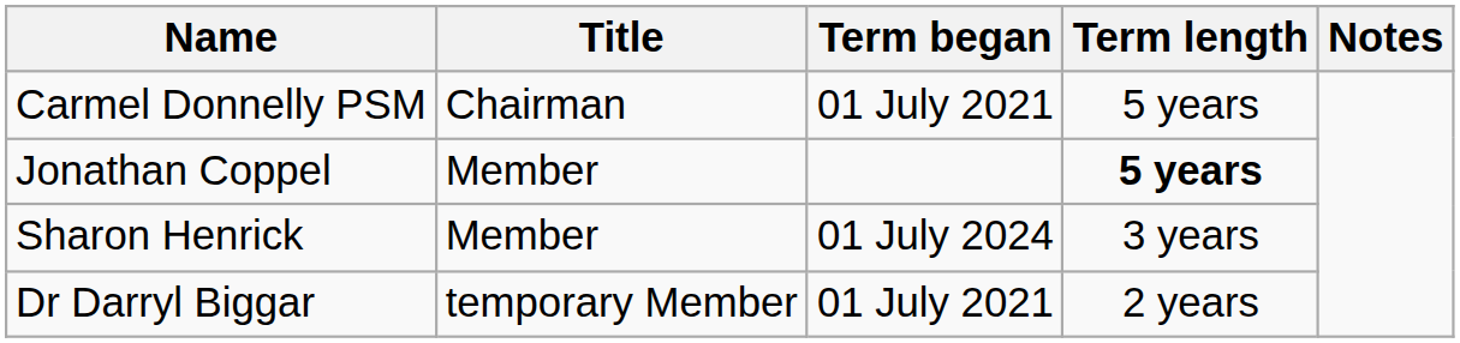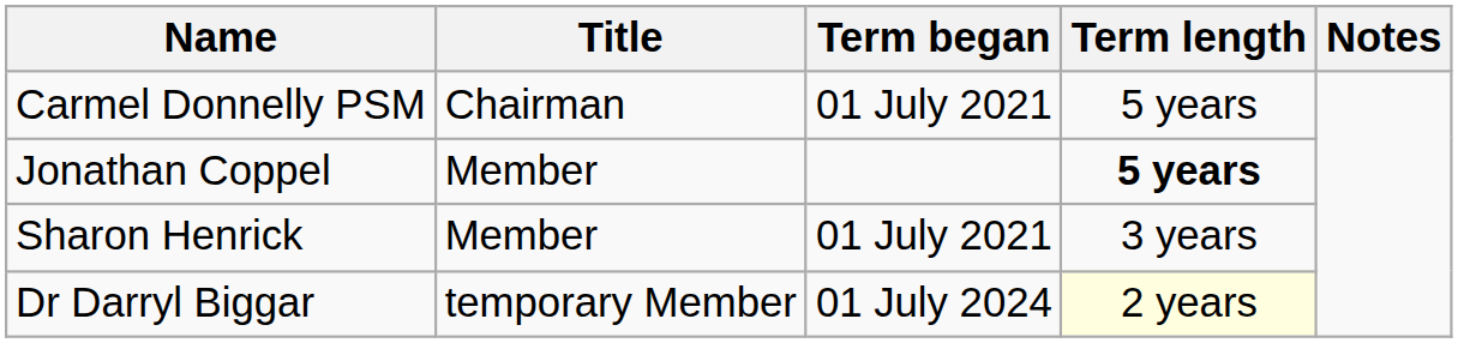Sharon Henrick | Term began: 01 July 2024 -> 01 July 2021
Dr Darryl Biggar | Term began: 01 July 2021 -> 01 July 2024
Dr Darryl Biggar | Term length: no background -> lightyellow background
